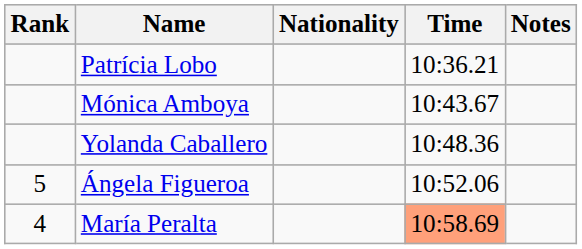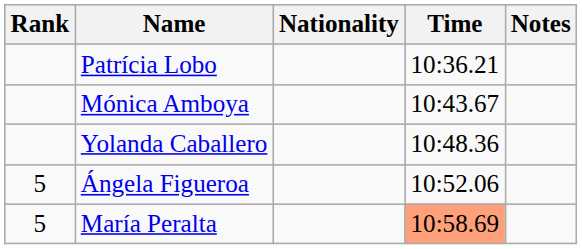María Peralta | Rank: 4 -> 5
